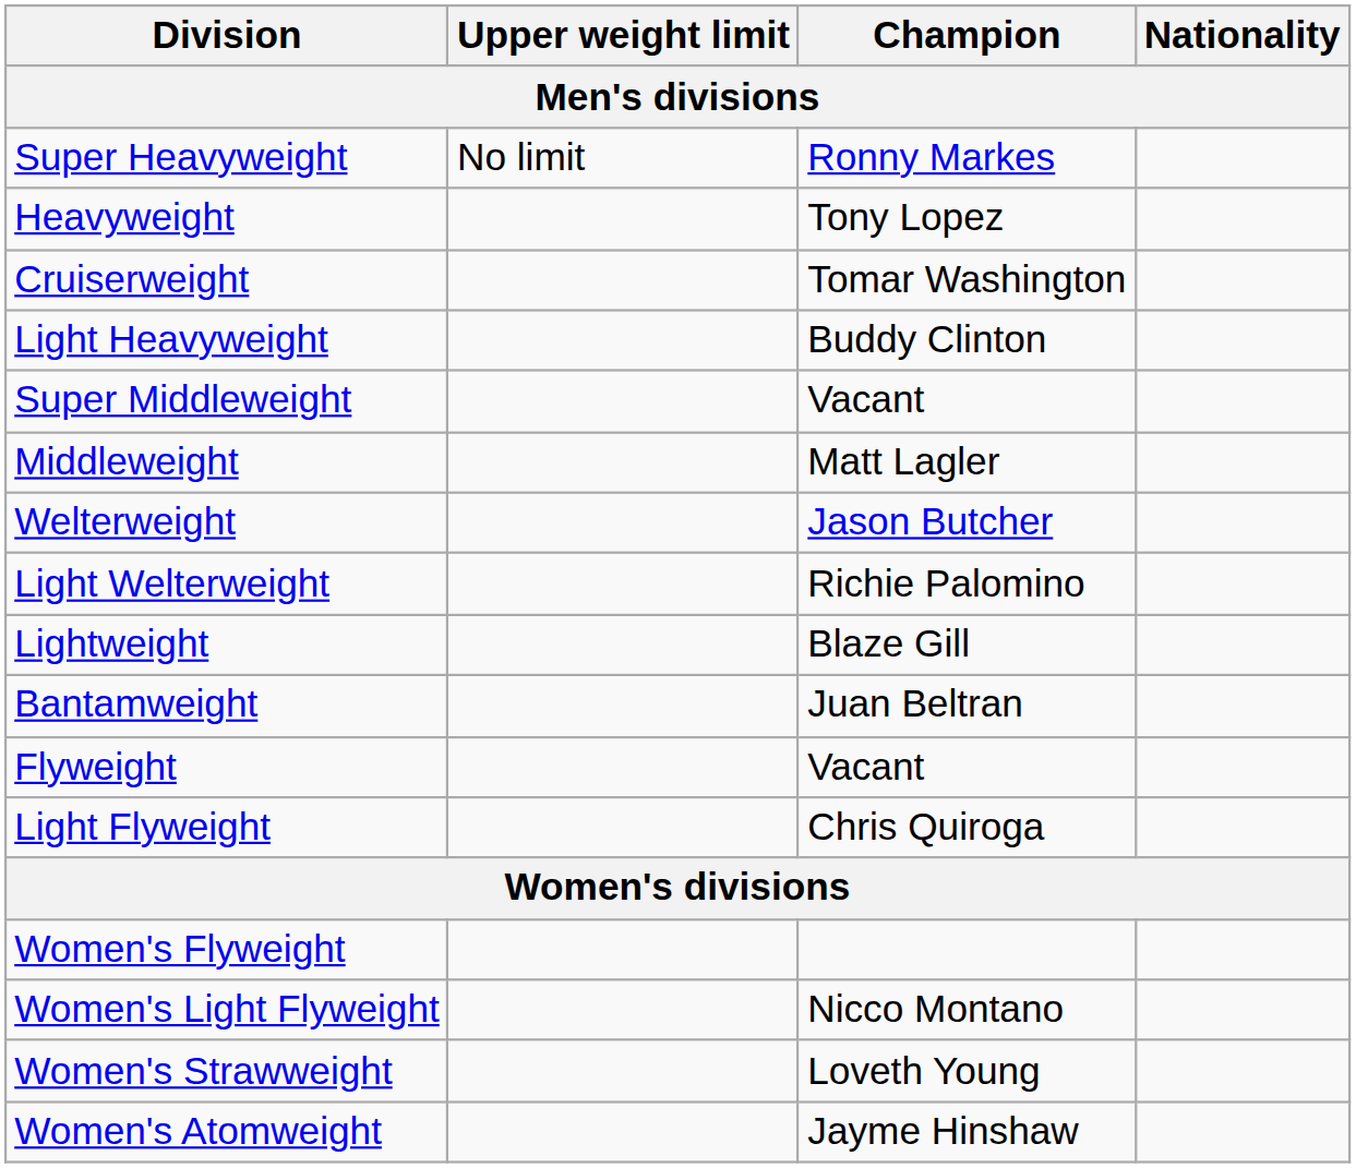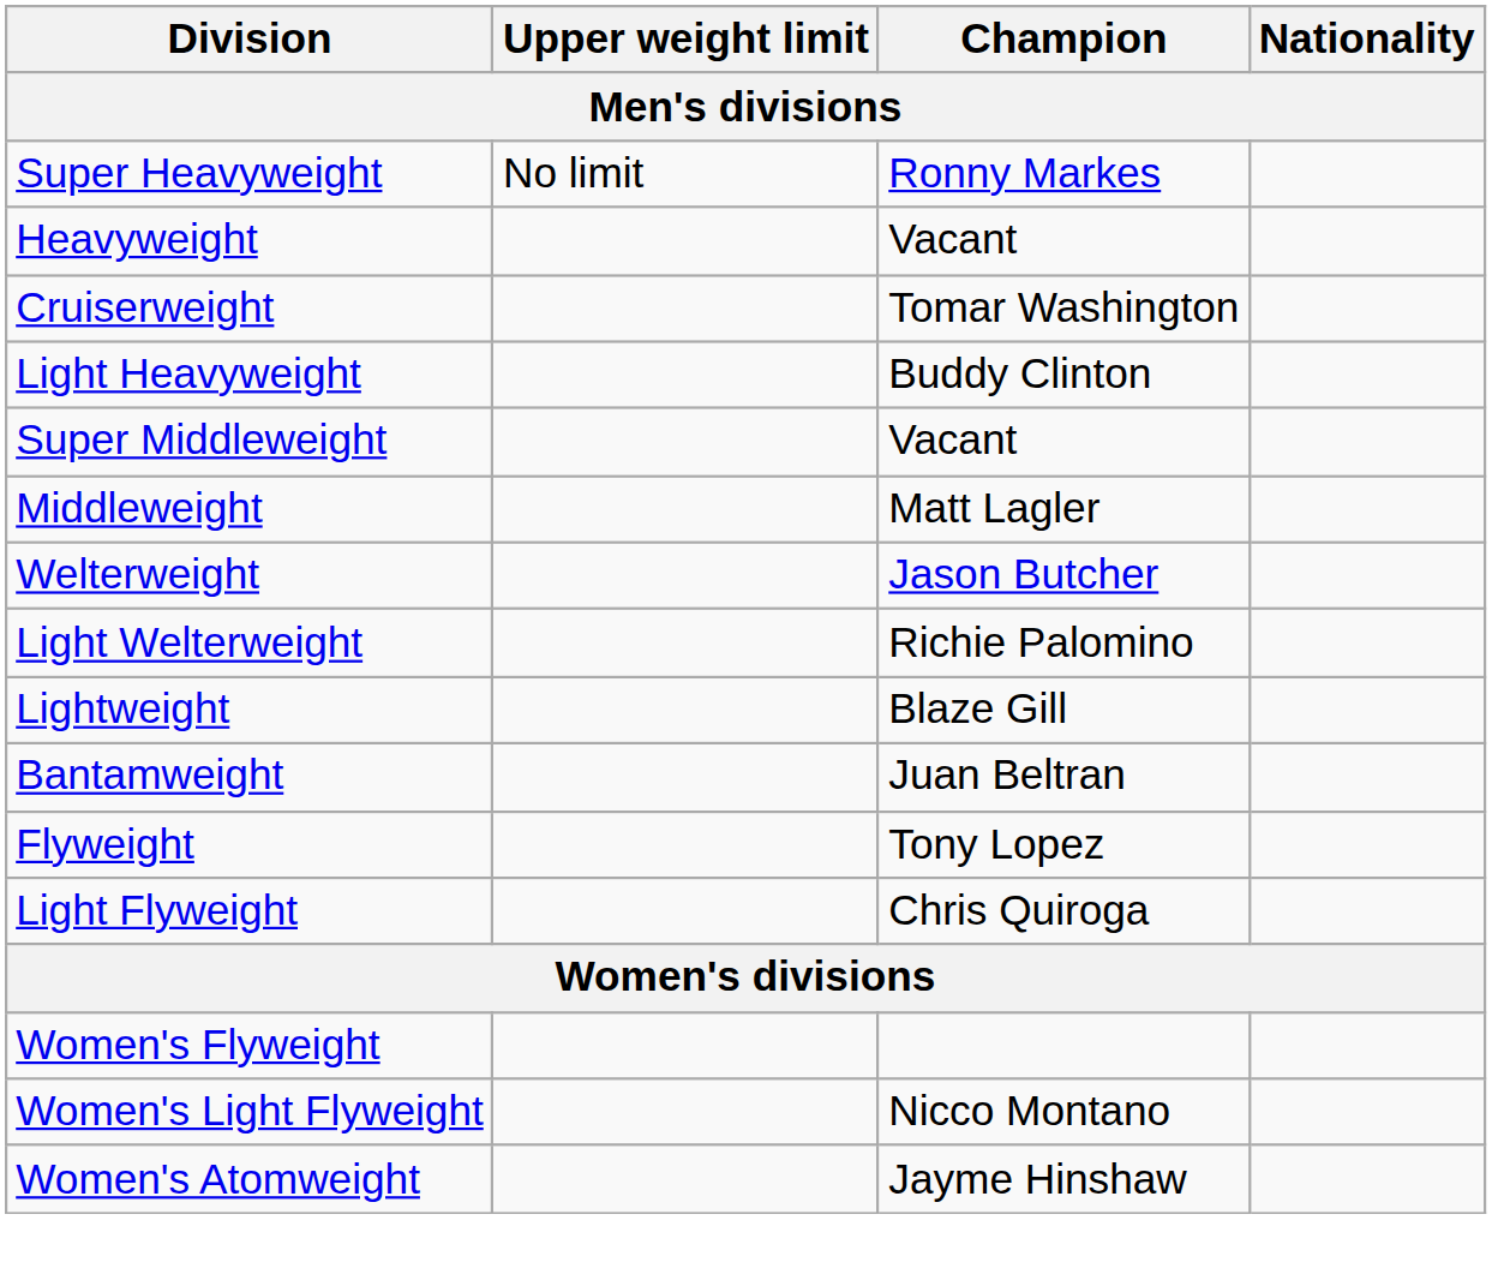Heavyweight | Champion: Tony Lopez -> Vacant
Flyweight | Champion: Vacant -> Tony Lopez
- row: Women's Strawweight | Loveth Young
